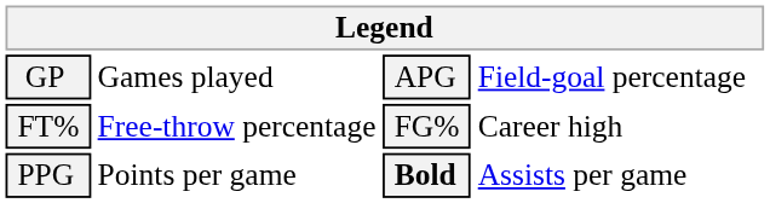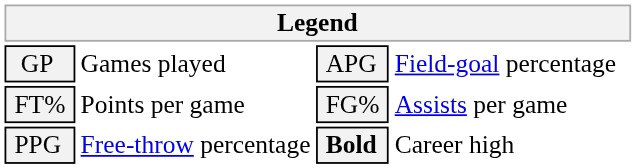FT% | column 2: Free-throw percentage -> Points per game
FT% | column 4: Career high -> Assists per game
PPG | column 2: Points per game -> Free-throw percentage
PPG | column 4: Assists per game -> Career high
